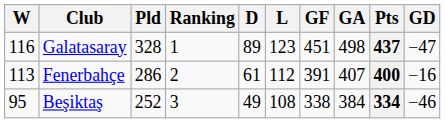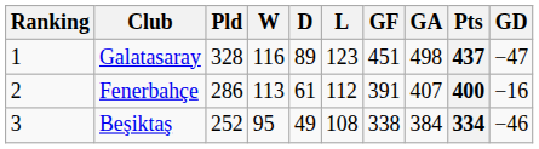columns swapped: Ranking <-> W
